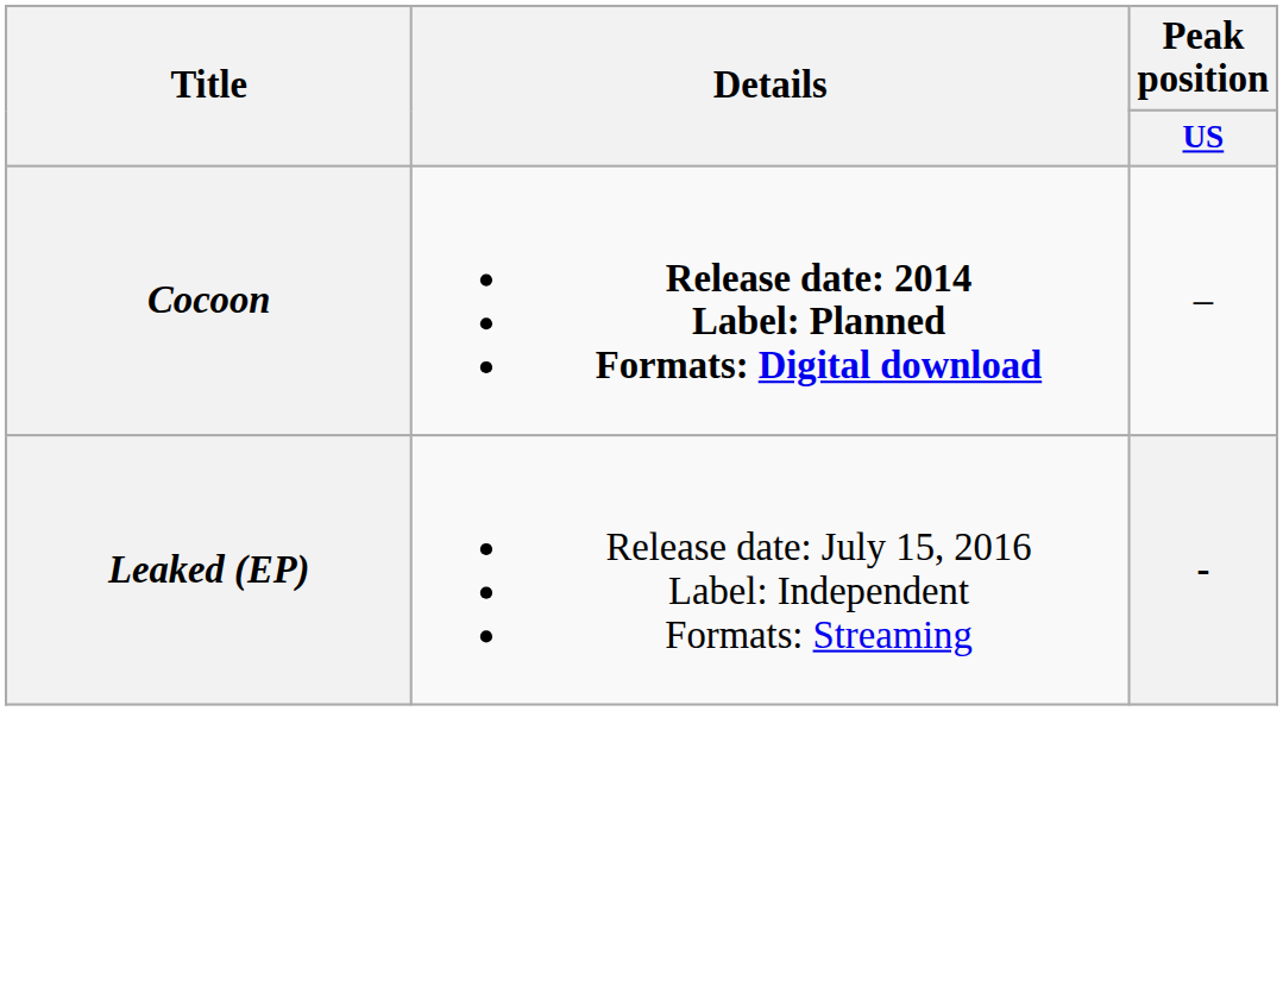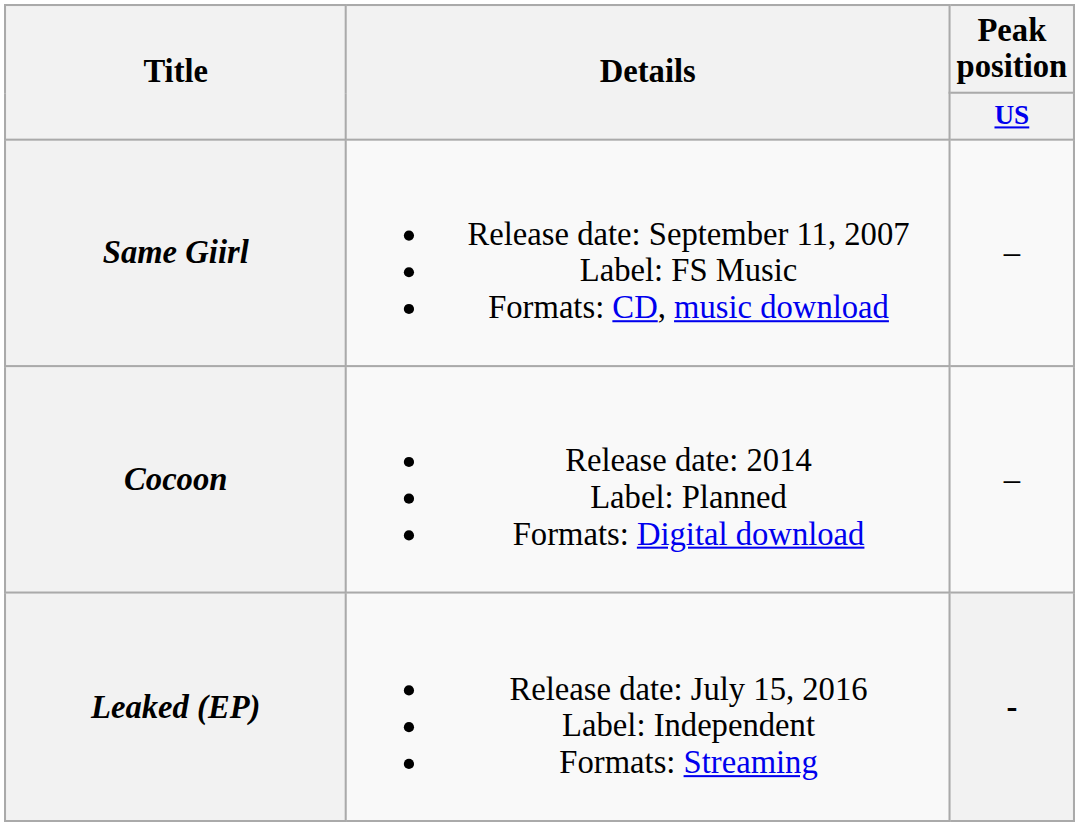+ row: Same Giirl | Release date: September 11, 2007 Label: FS Music Formats: CD, music download | –
Cocoon | Details: bold -> normal
